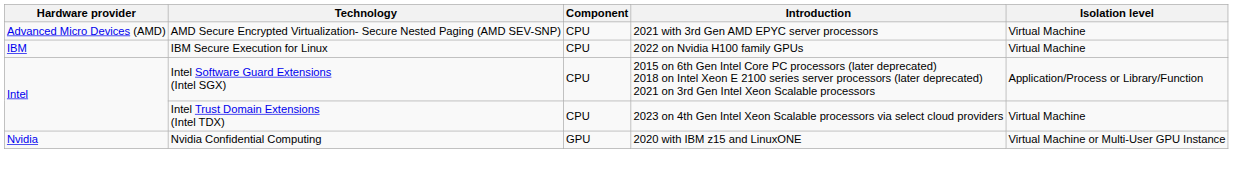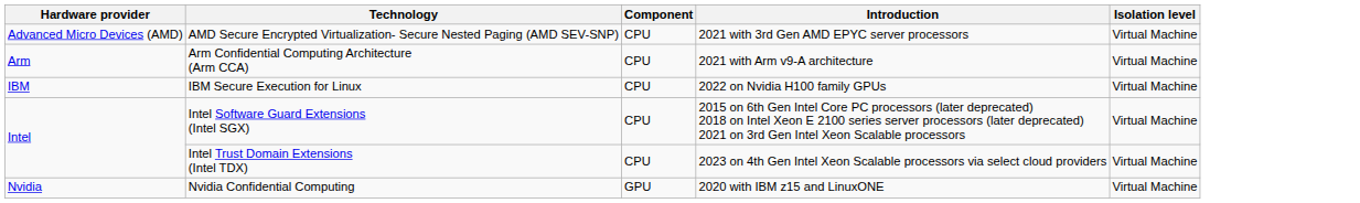+ row: Arm | Arm Confidential Computing Architecture (Arm CCA) | CPU | 2021 with Arm v9-A architecture | Virtual Machine
Intel Software Guard Extensions (Intel SGX) | Isolation level: Application/Process or Library/Function -> Virtual Machine
Nvidia Confidential Computing | Isolation level: Virtual Machine or Multi-User GPU Instance -> Virtual Machine
